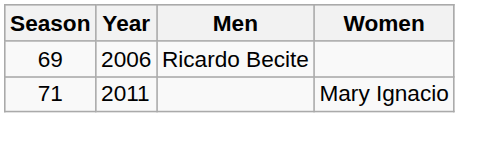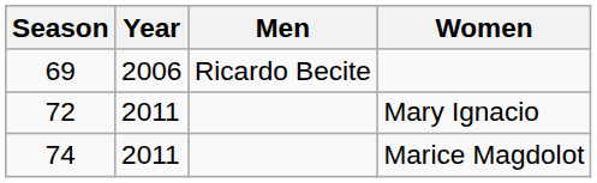Mary Ignacio | Season: 71 -> 72
+ row: 74 | 2011 | Marice Magdolot
